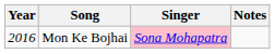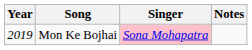Mon Ke Bojhai | Year: 2016 -> 2019
